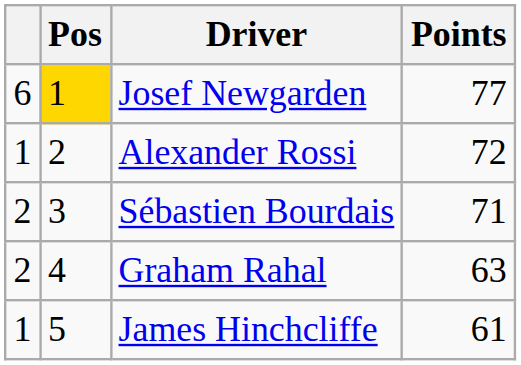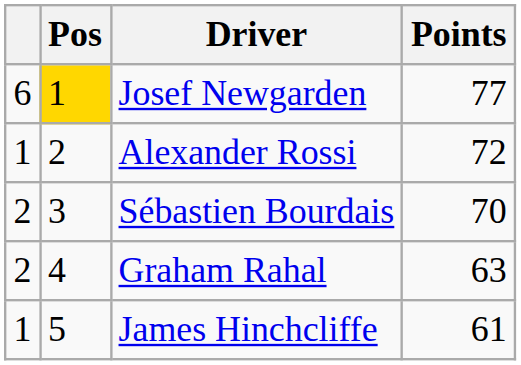Sébastien Bourdais | Points: 71 -> 70
